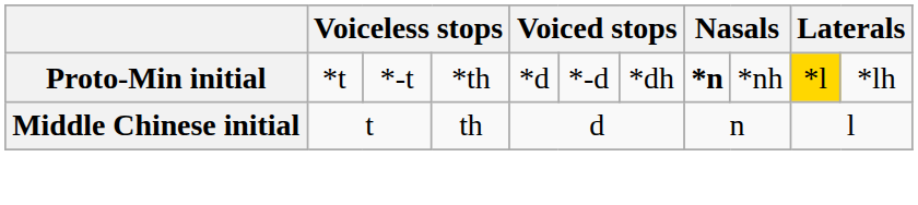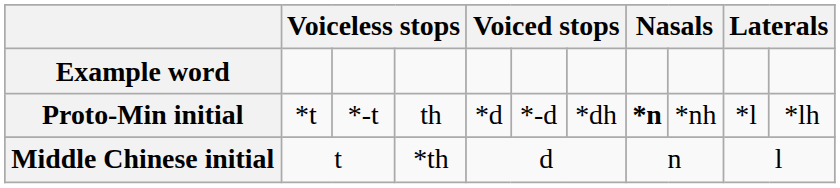+ row: Example word
Proto-Min initial | column 4: *th -> th
Proto-Min initial | column 10: gold background -> no background
Middle Chinese initial | column 4: th -> *th
